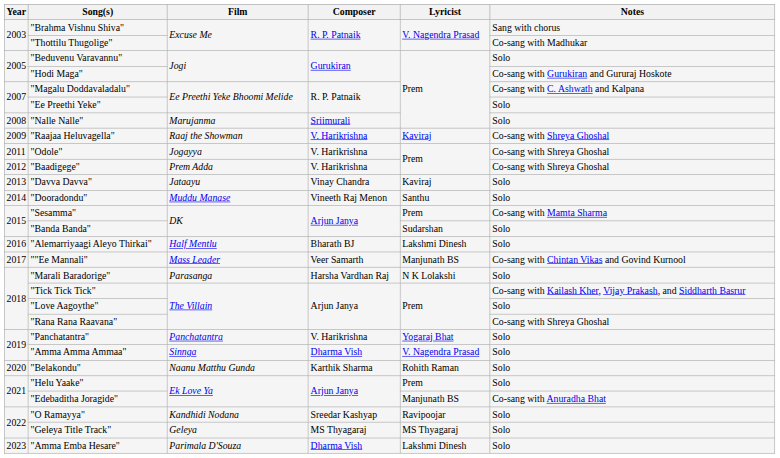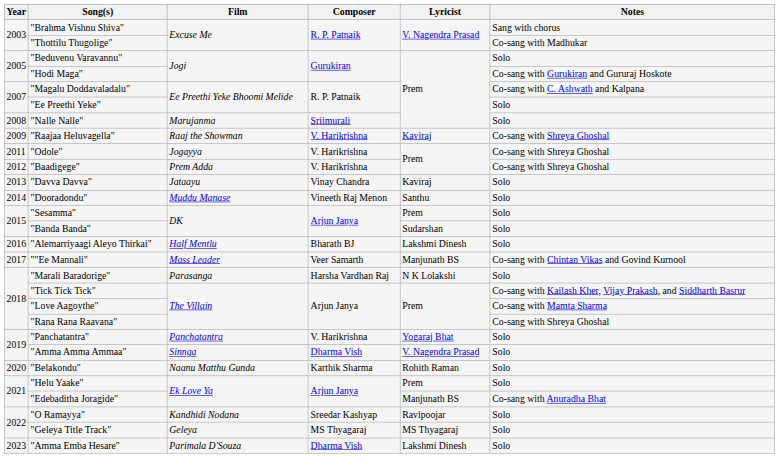"Sesamma" | Notes: Co-sang with Mamta Sharma -> Solo
"Love Aagoythe" | Notes: Solo -> Co-sang with Mamta Sharma
